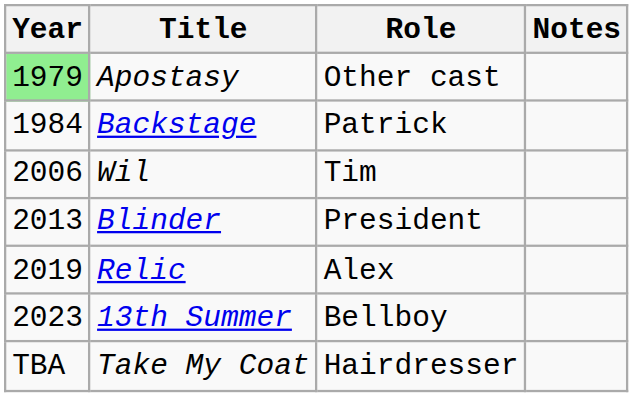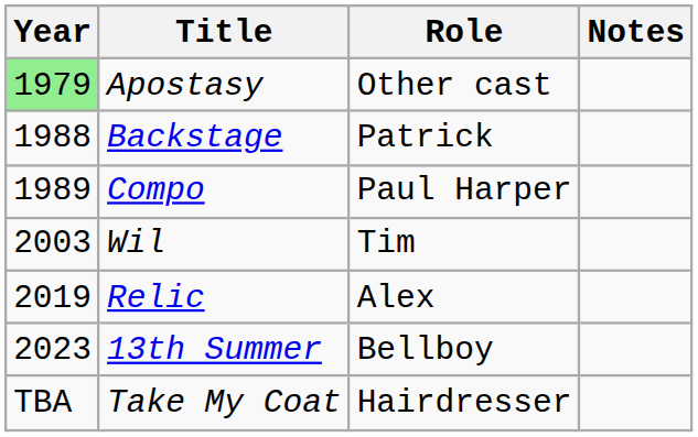Backstage | Year: 1984 -> 1988
+ row: 1989 | Compo | Paul Harper
Wil | Year: 2006 -> 2003
- row: 2013 | Blinder | President
